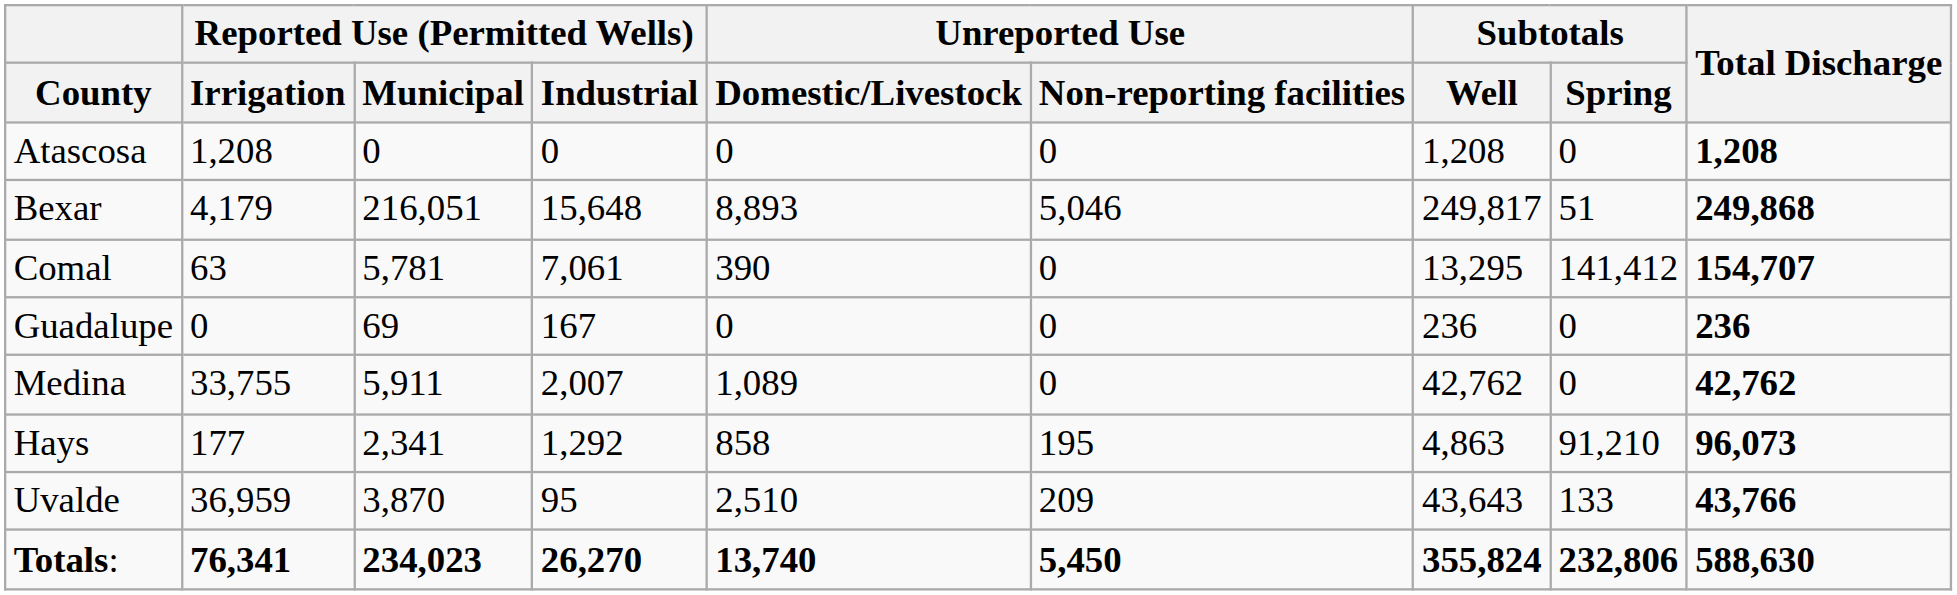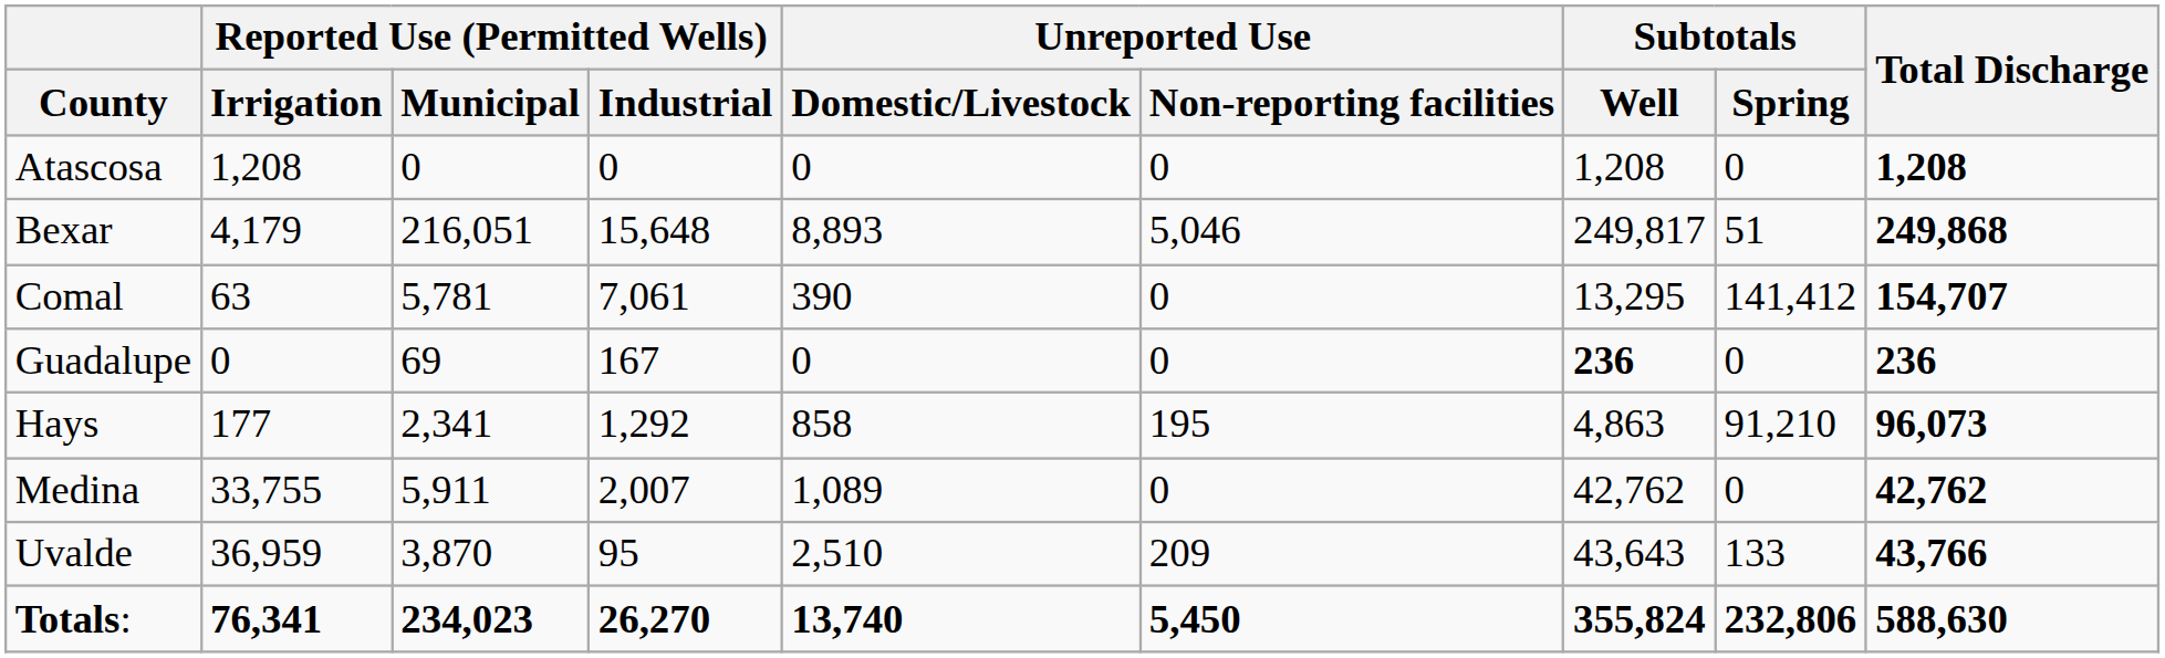Guadalupe | Subtotals / Well: normal -> bold
rows swapped: Hays <-> Medina
